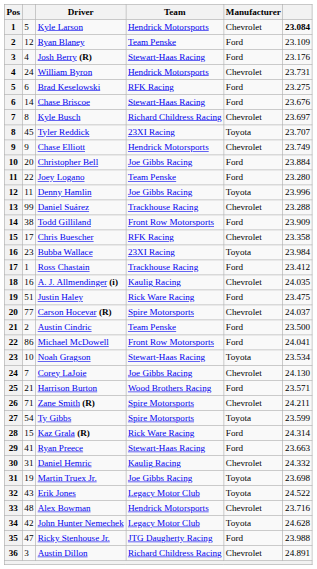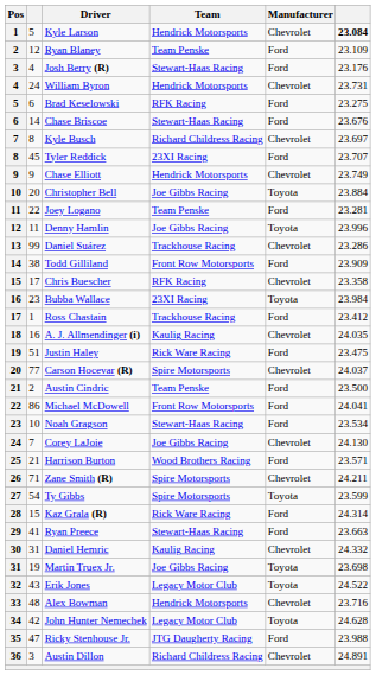Tyler Reddick | Manufacturer: Toyota -> Ford
Christopher Bell | Manufacturer: Ford -> Toyota
Joey Logano | column 6: 23.280 -> 23.281
Daniel Suárez | column 6: 23.288 -> 23.286
Noah Gragson | Manufacturer: Toyota -> Ford
